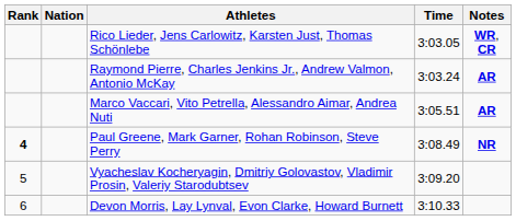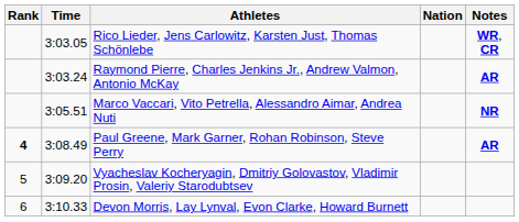columns swapped: Nation <-> Time
Marco Vaccari, Vito Petrella, Alessandro Aimar, Andrea Nuti | Notes: AR -> NR
Paul Greene, Mark Garner, Rohan Robinson, Steve Perry | Notes: NR -> AR
